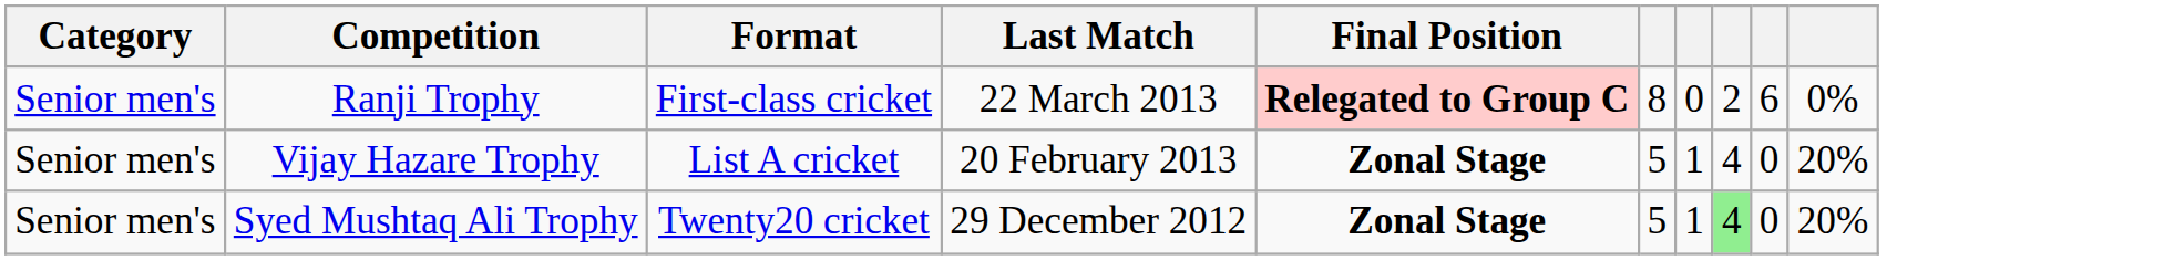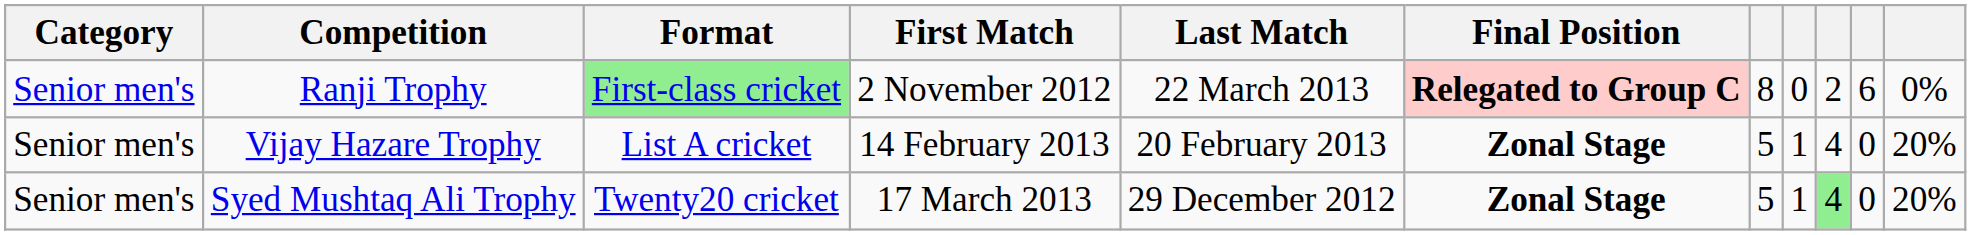+ column: First Match | 2 November 2012 | 14 February 2013 | 17 March 2013
Ranji Trophy | Format: no background -> lightgreen background
